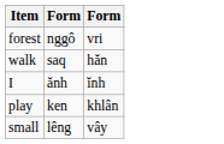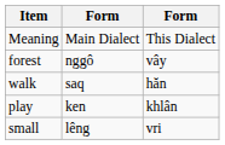+ row: Meaning | Main Dialect | This Dialect
forest | column 3: vri -> vây
- row: I | ănh | ĭnh
small | column 3: vây -> vri
